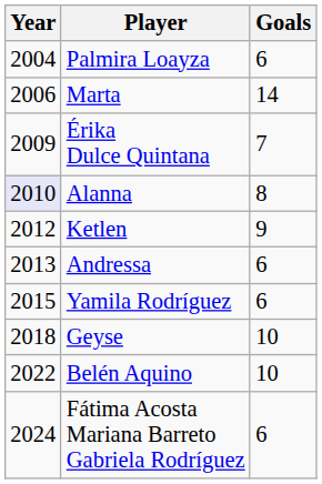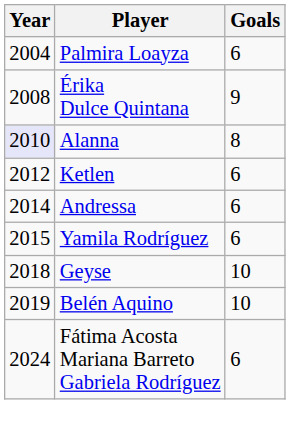- row: 2006 | Marta | 14
Érika Dulce Quintana | Year: 2009 -> 2008
Érika Dulce Quintana | Goals: 7 -> 9
Ketlen | Goals: 9 -> 6
Andressa | Year: 2013 -> 2014
Belén Aquino | Year: 2022 -> 2019
